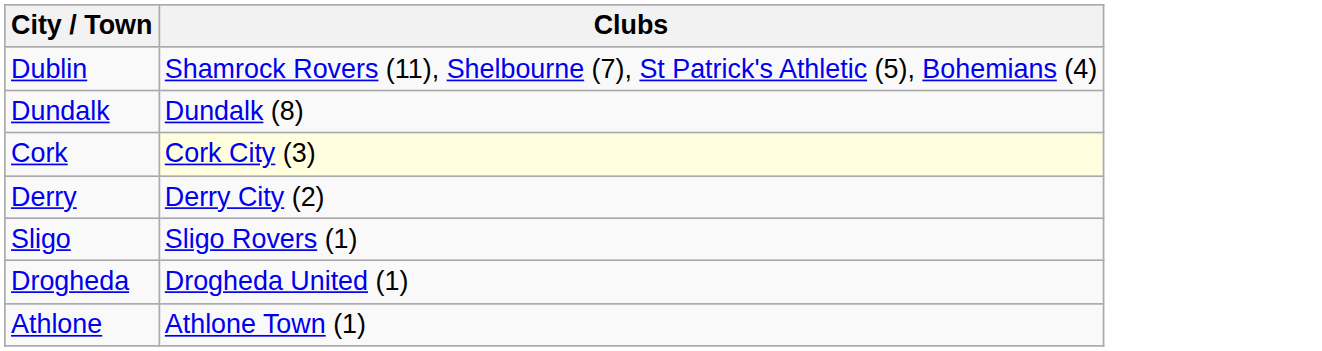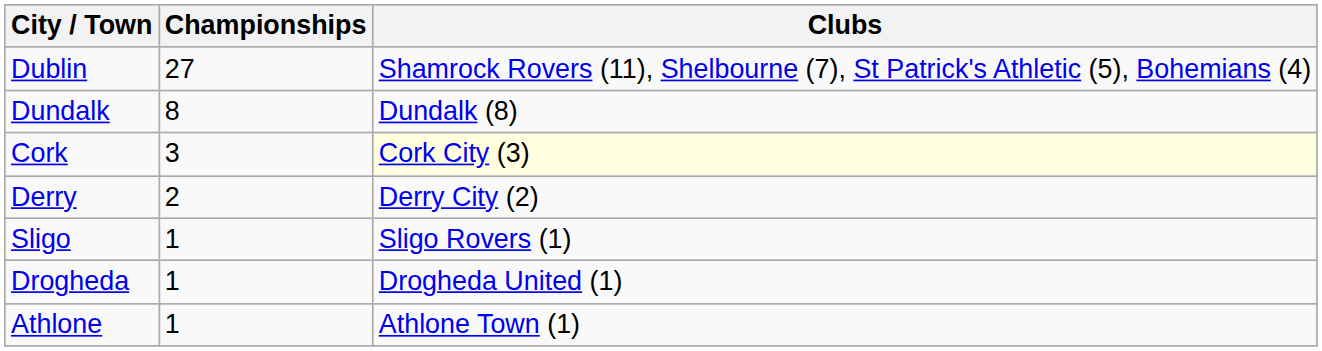+ column: Championships | 27 | 8 | 3 | 2 | 1 | 1 | 1
